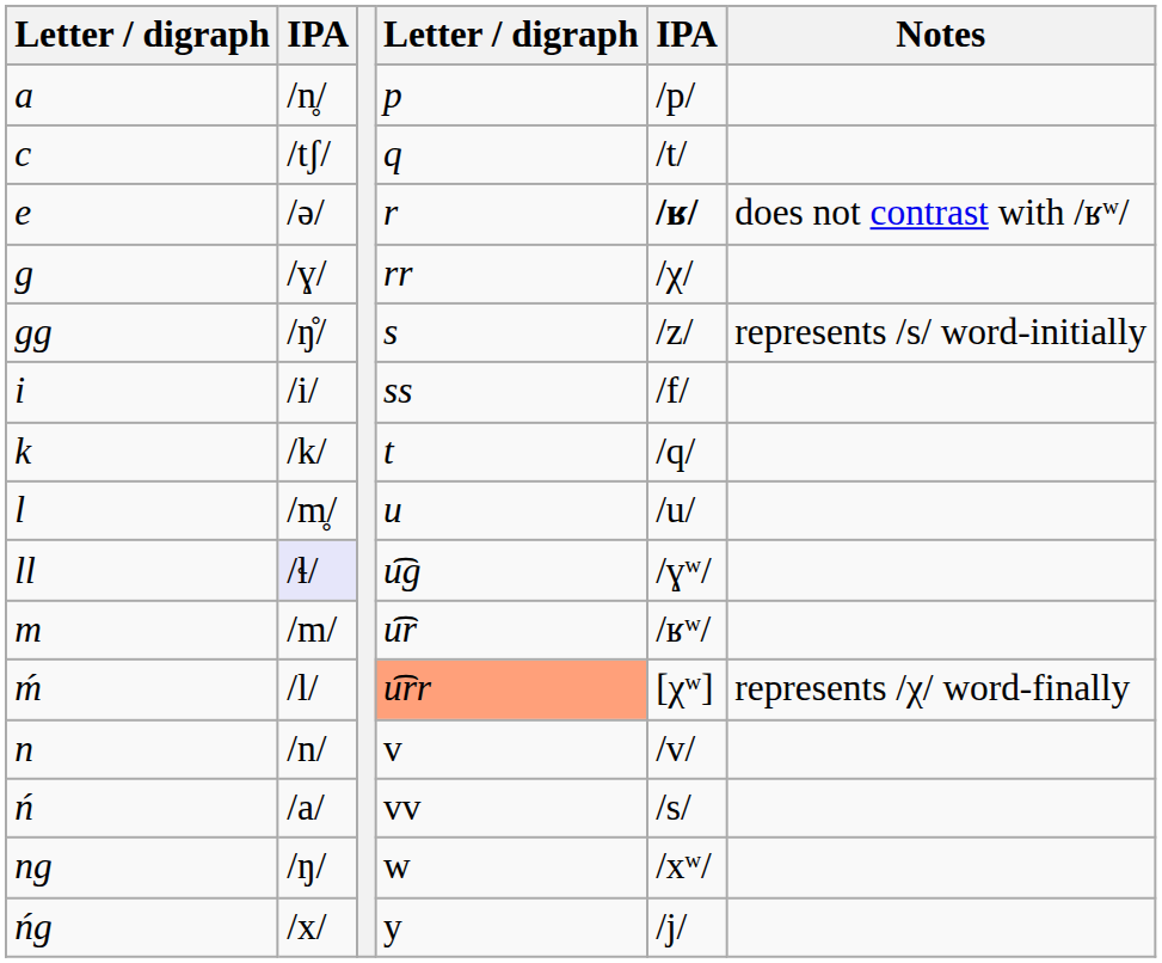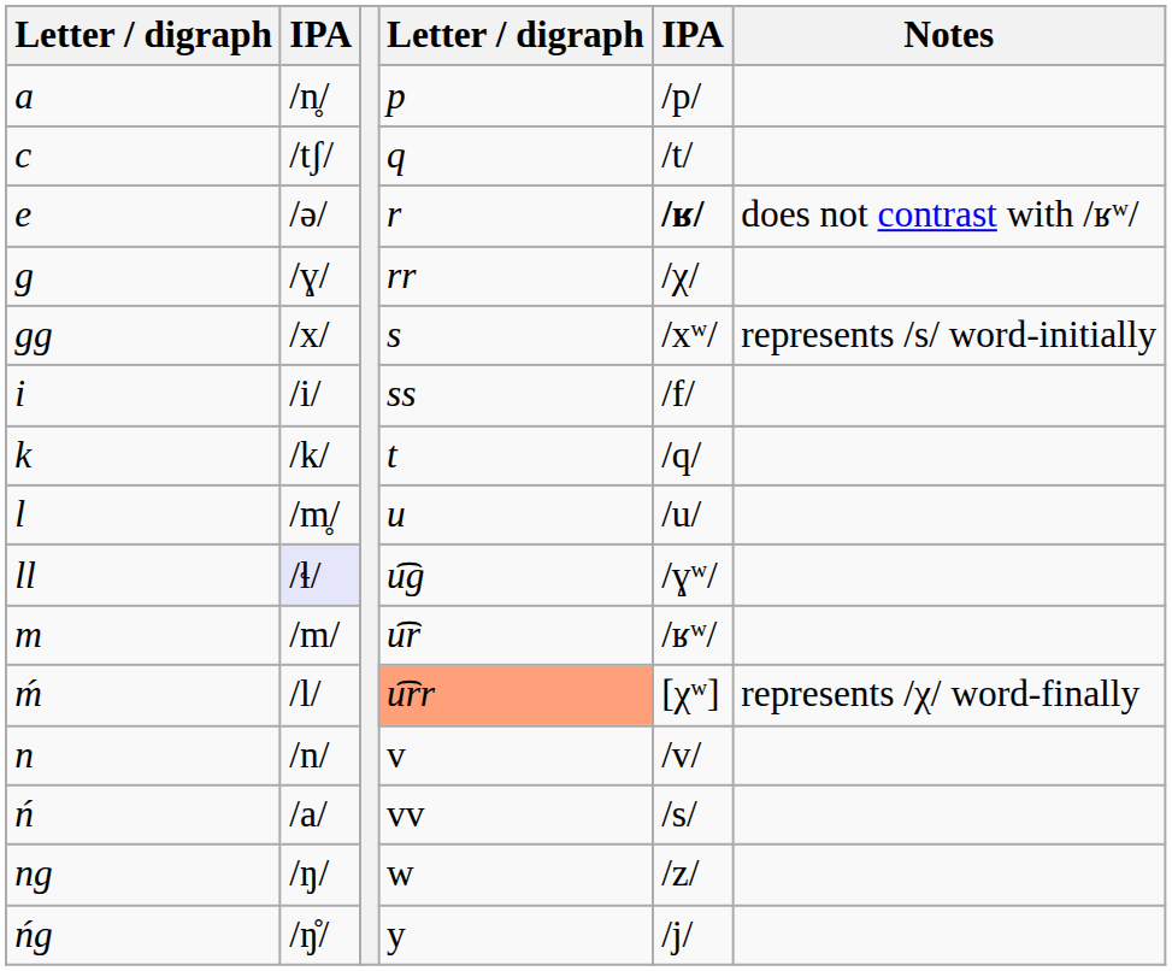gg | column 2: /ŋ̊/ -> /x/
gg | column 5: /z/ -> /xʷ/
ng | column 5: /xʷ/ -> /z/
ńg | column 2: /x/ -> /ŋ̊/
